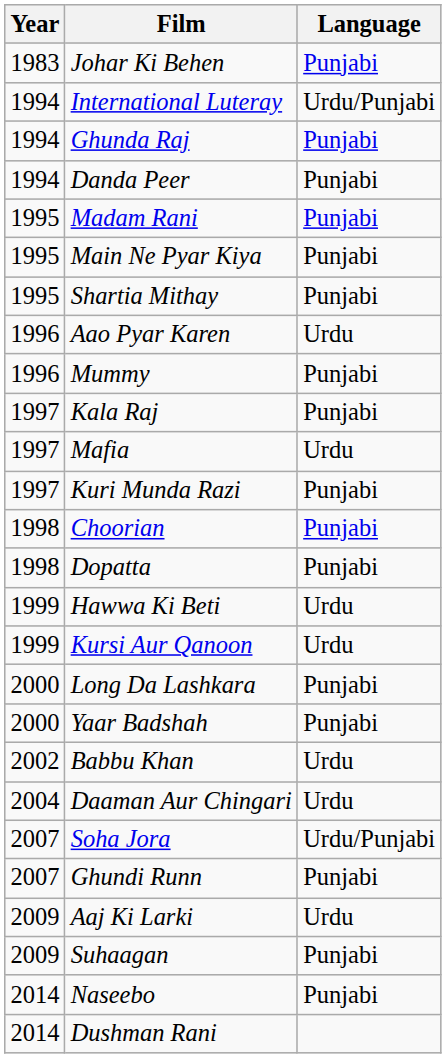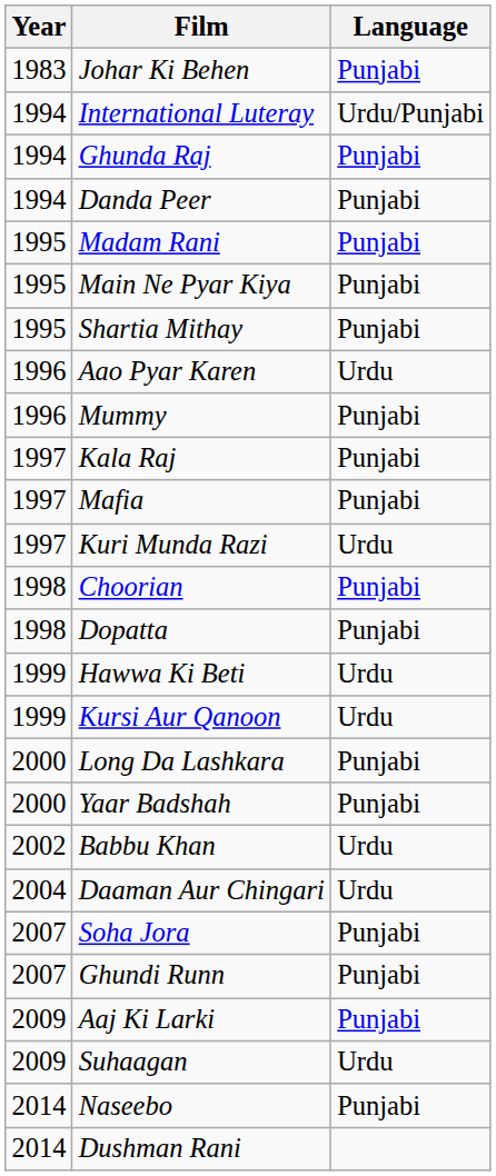Mafia | Language: Urdu -> Punjabi
Kuri Munda Razi | Language: Punjabi -> Urdu
Soha Jora | Language: Urdu/Punjabi -> Punjabi
Aaj Ki Larki | Language: Urdu -> Punjabi
Suhaagan | Language: Punjabi -> Urdu
